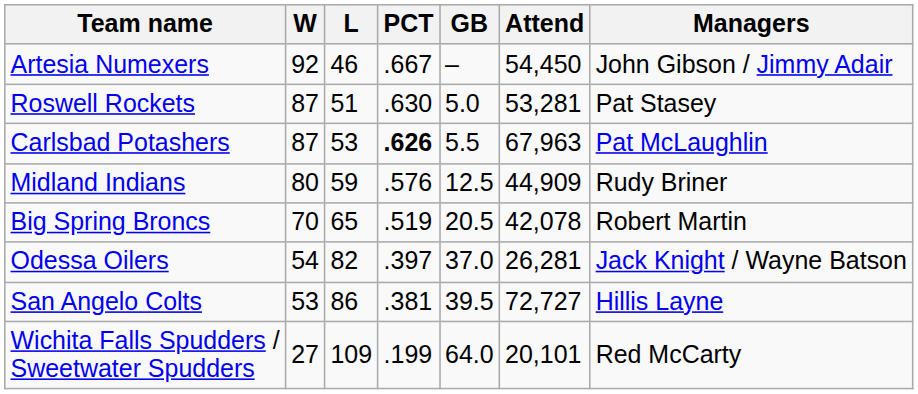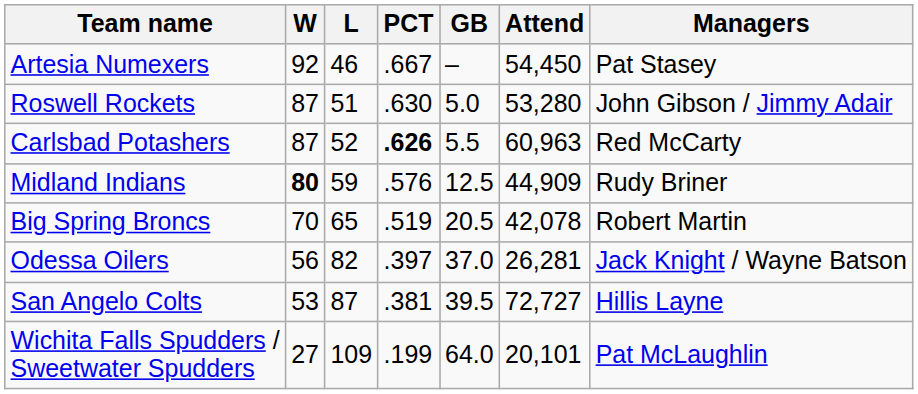Artesia Numexers | Managers: John Gibson / Jimmy Adair -> Pat Stasey
Roswell Rockets | Attend: 53,281 -> 53,280
Roswell Rockets | Managers: Pat Stasey -> John Gibson / Jimmy Adair
Carlsbad Potashers | L: 53 -> 52
Carlsbad Potashers | Attend: 67,963 -> 60,963
Carlsbad Potashers | Managers: Pat McLaughlin -> Red McCarty
Midland Indians | W: normal -> bold
Odessa Oilers | W: 54 -> 56
San Angelo Colts | L: 86 -> 87
Wichita Falls Spudders / Sweetwater Spudders | Managers: Red McCarty -> Pat McLaughlin
